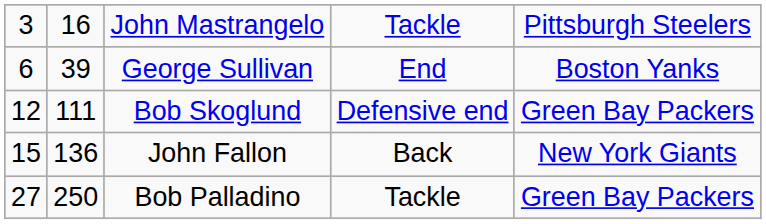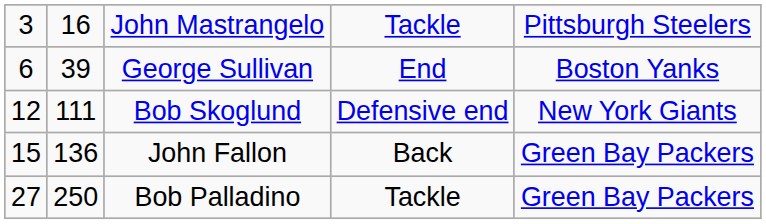Bob Skoglund | column 5: Green Bay Packers -> New York Giants
John Fallon | column 5: New York Giants -> Green Bay Packers
